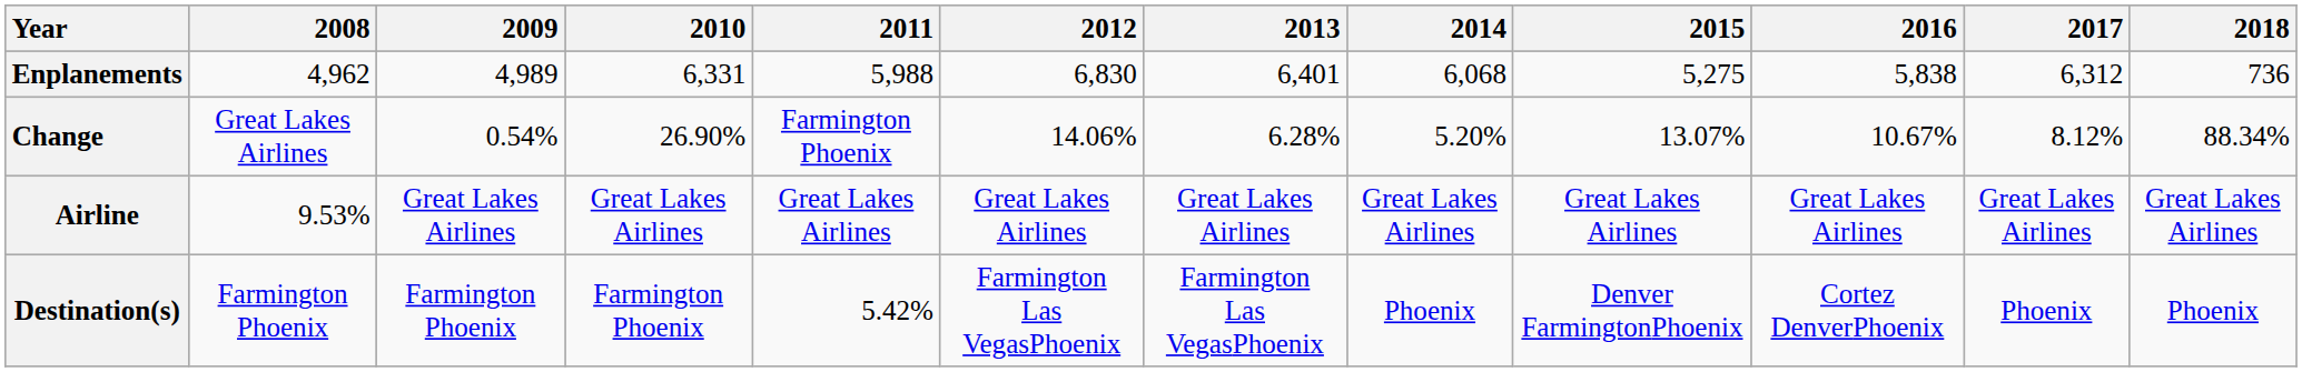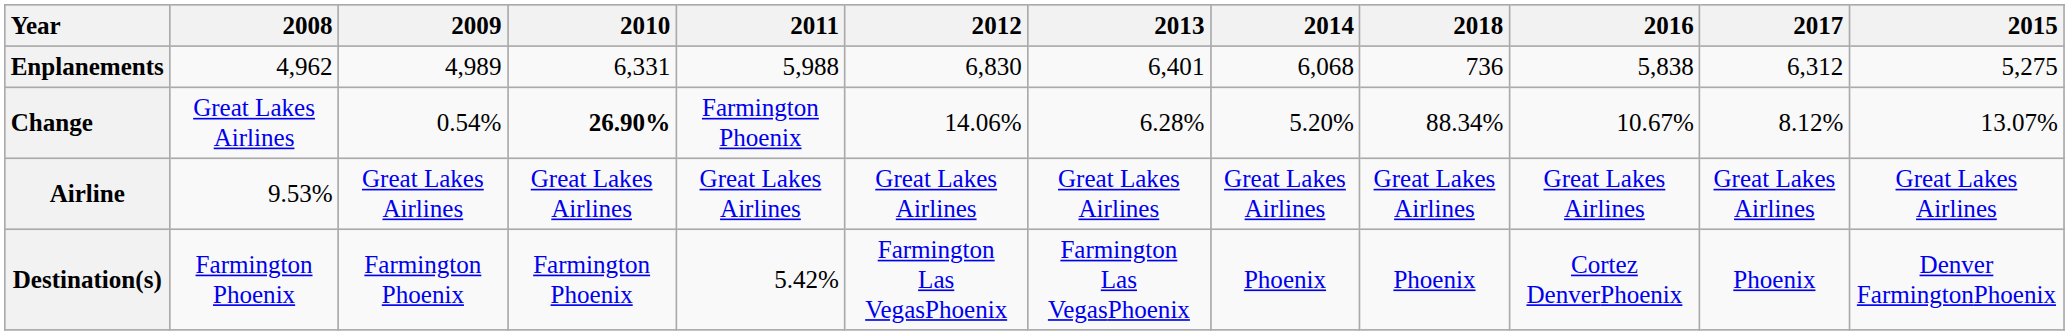columns swapped: 2015 <-> 2018
Change | 2010: normal -> bold
